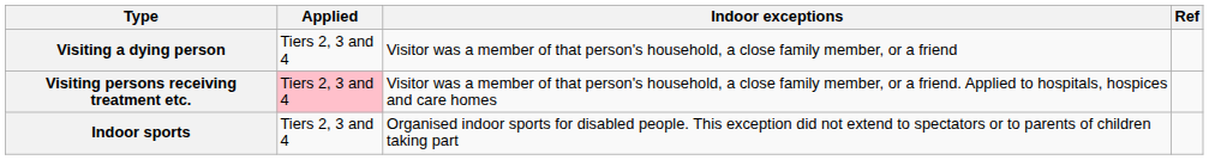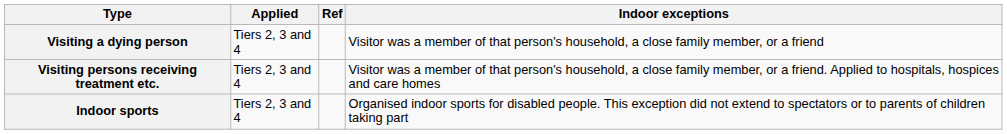columns swapped: Indoor exceptions <-> Ref
Visiting persons receiving treatment etc. | Applied: pink background -> no background
